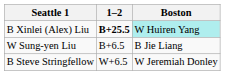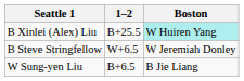B Xinlei (Alex) Liu | 1–2: bold -> normal
rows swapped: W Sung-yen Liu <-> B Steve Stringfellow
